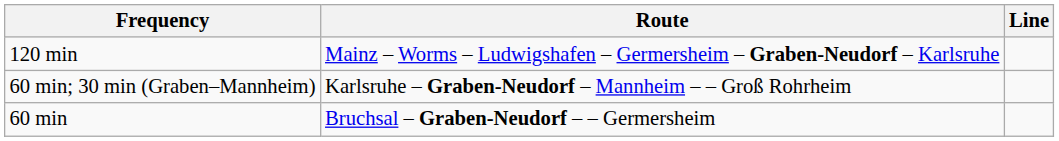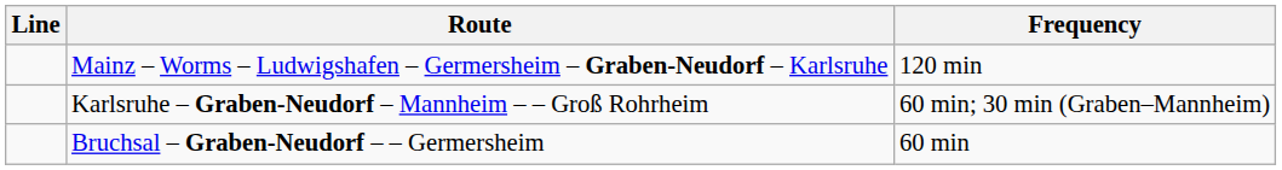columns swapped: Line <-> Frequency
